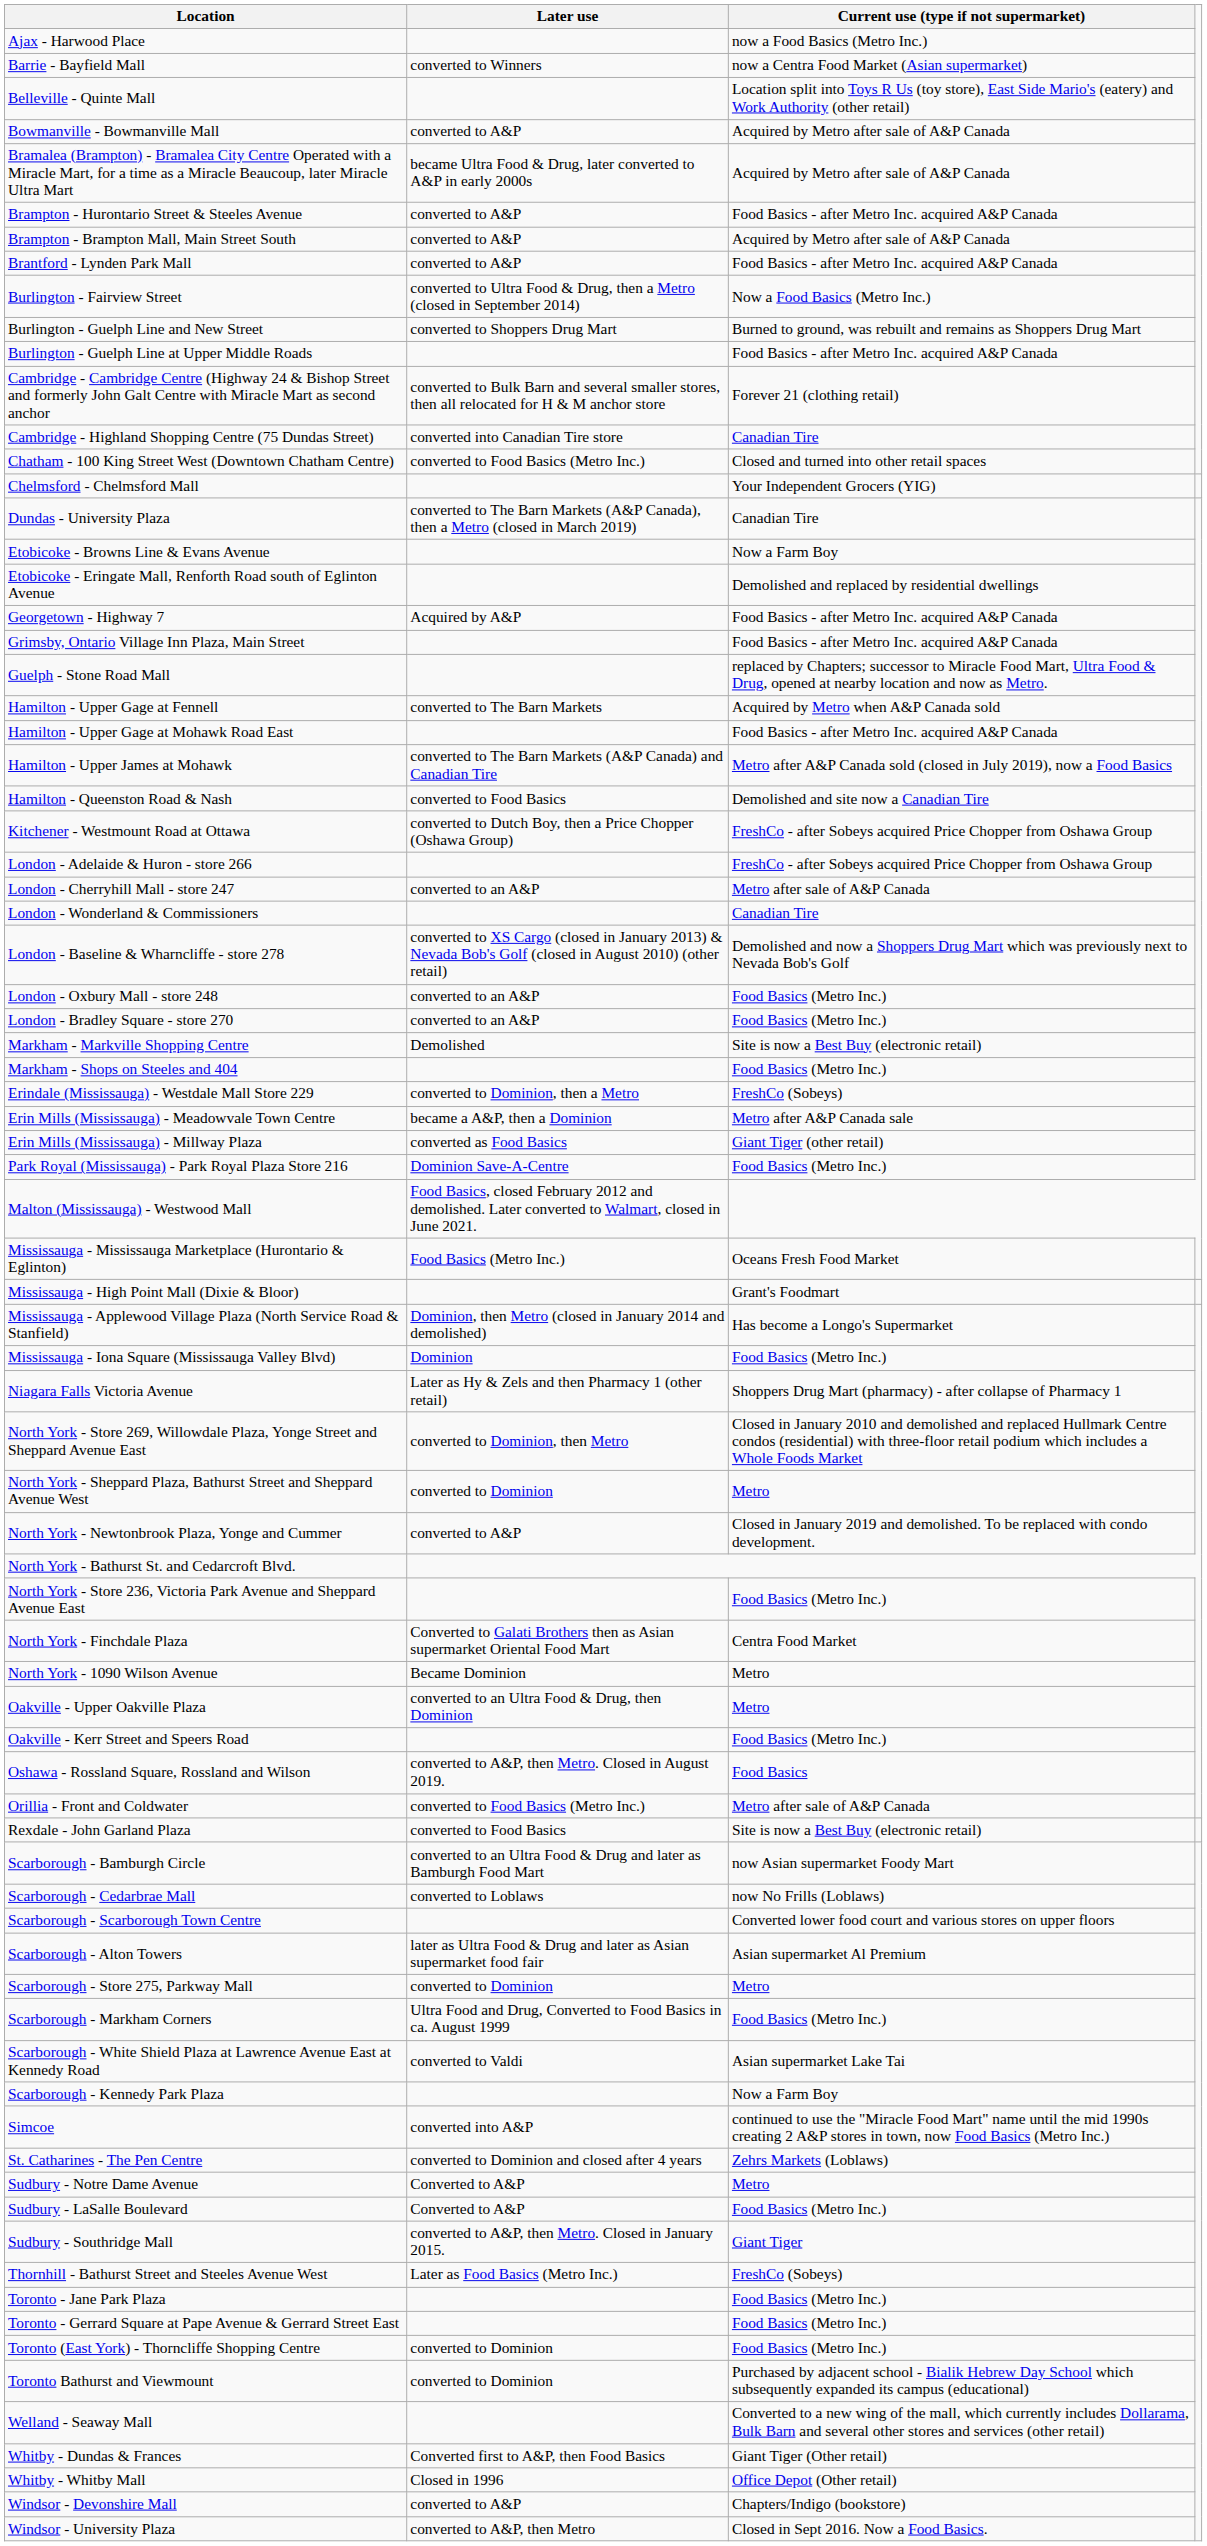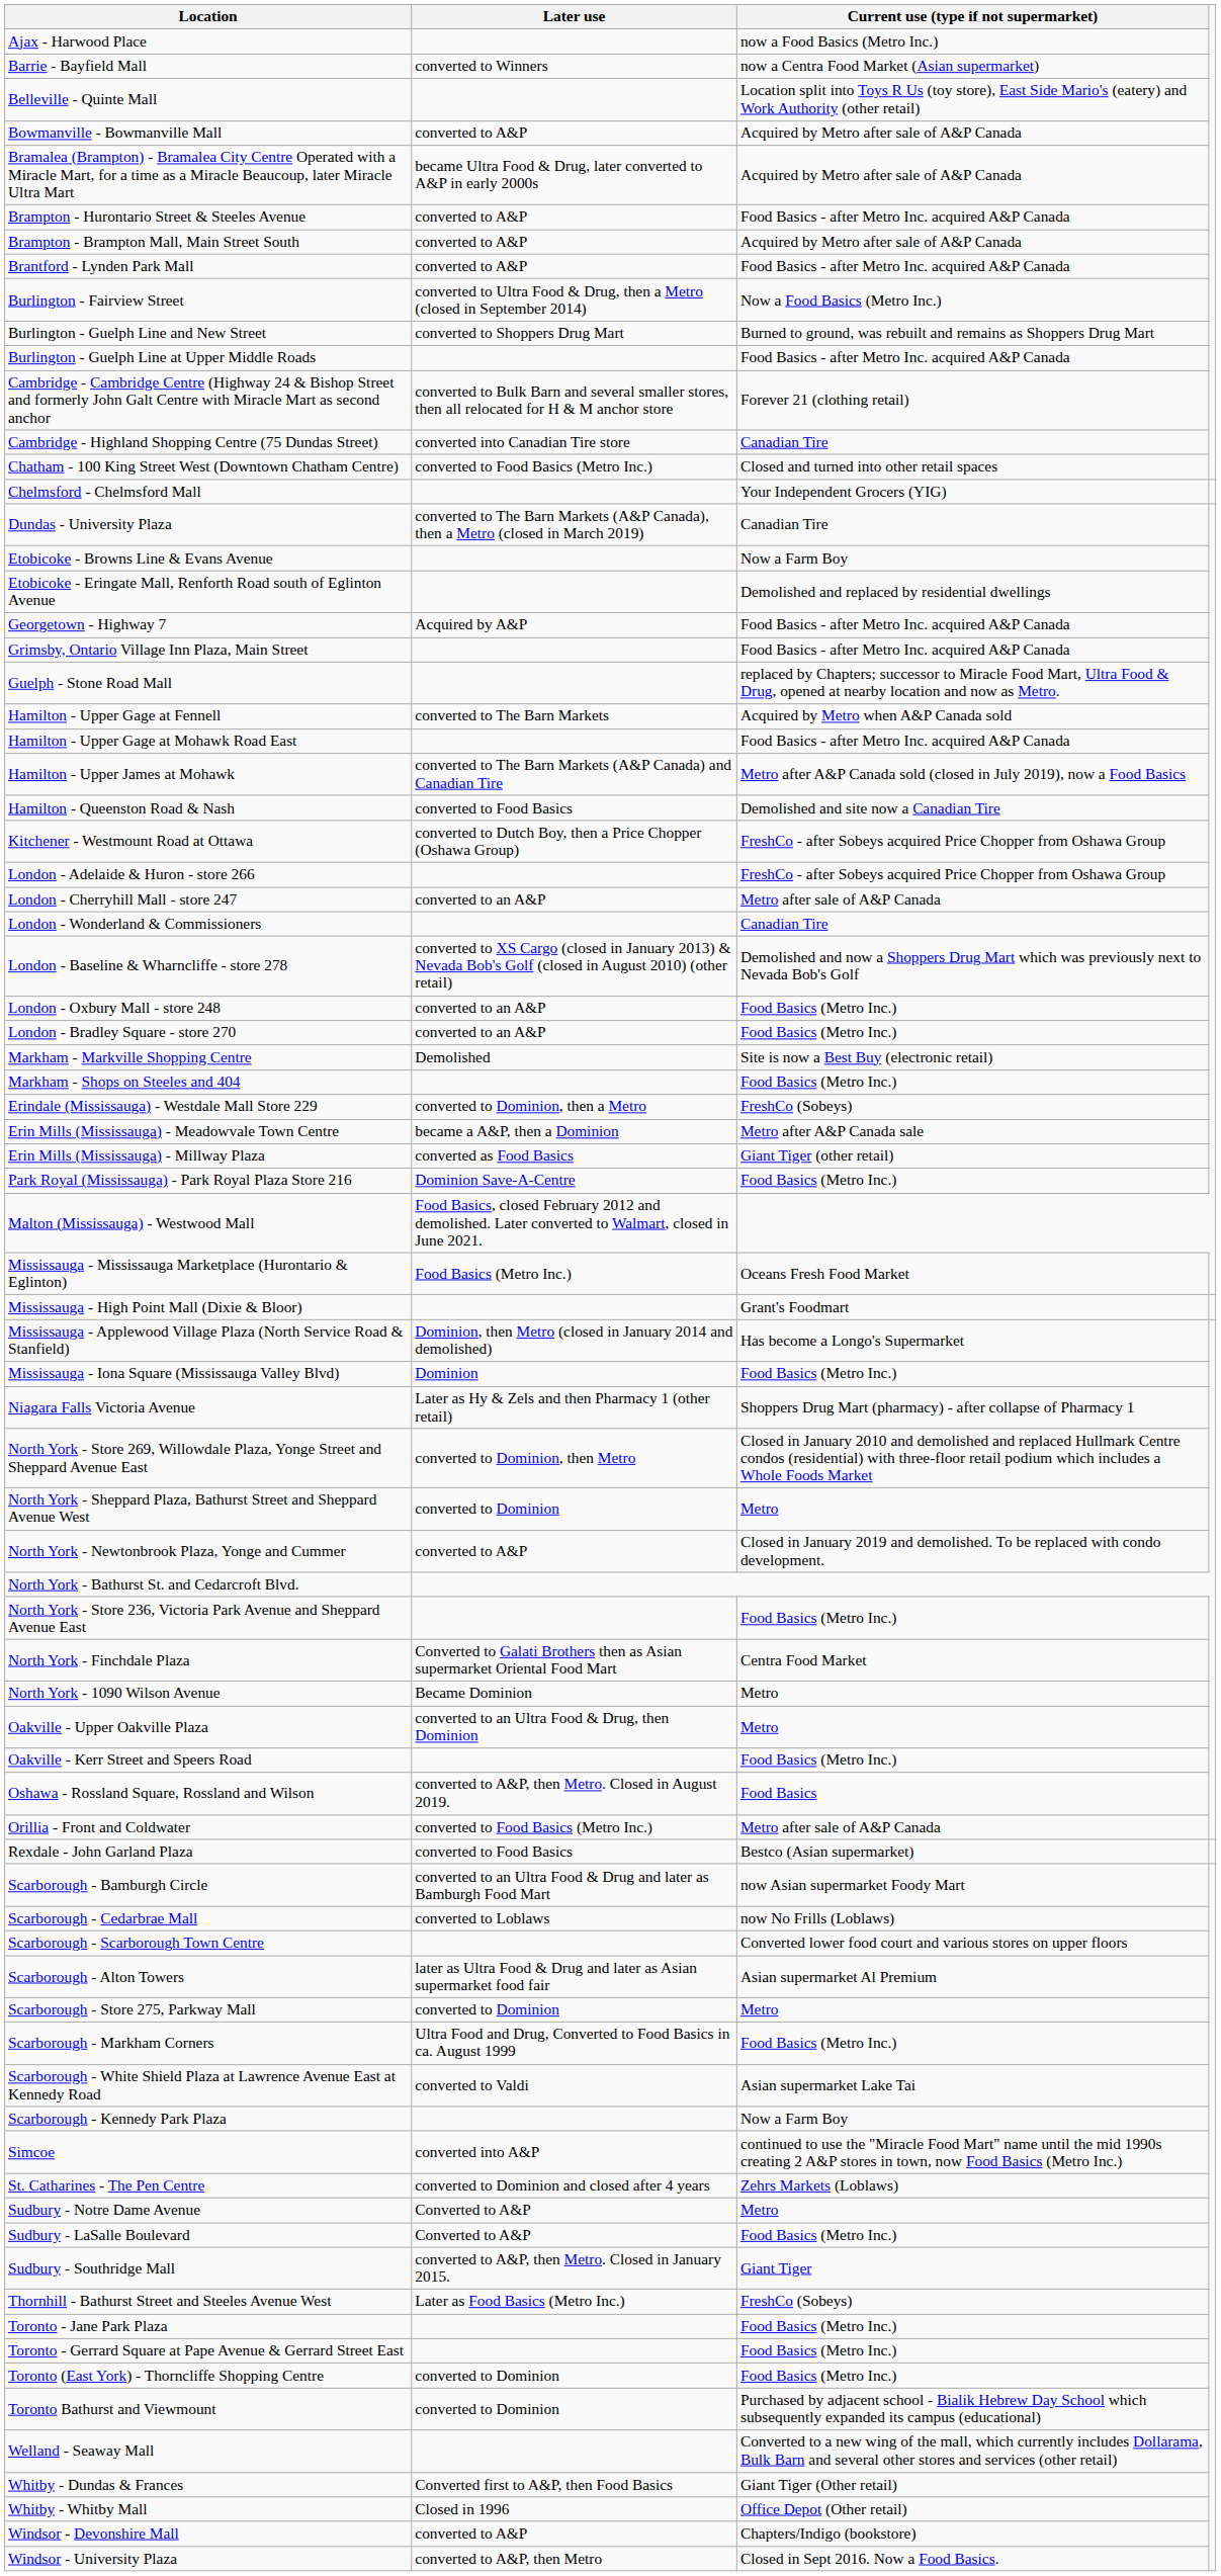Rexdale - John Garland Plaza | Current use (type if not supermarket): Site is now a Best Buy (electronic retail) -> Bestco (Asian supermarket)
